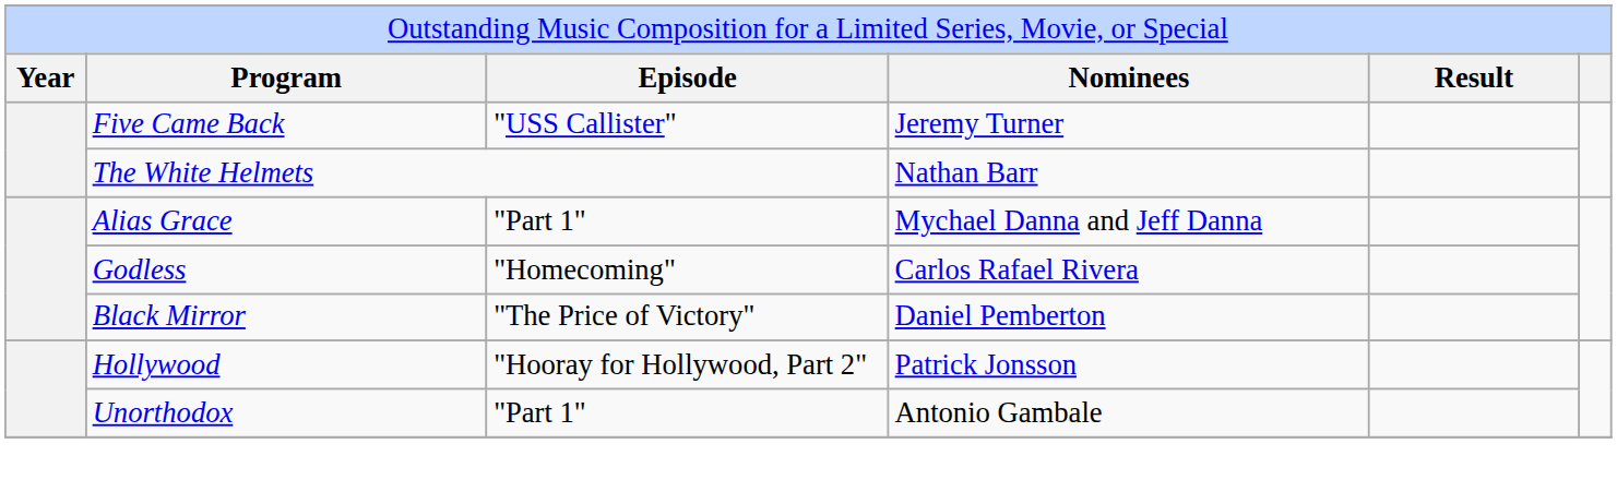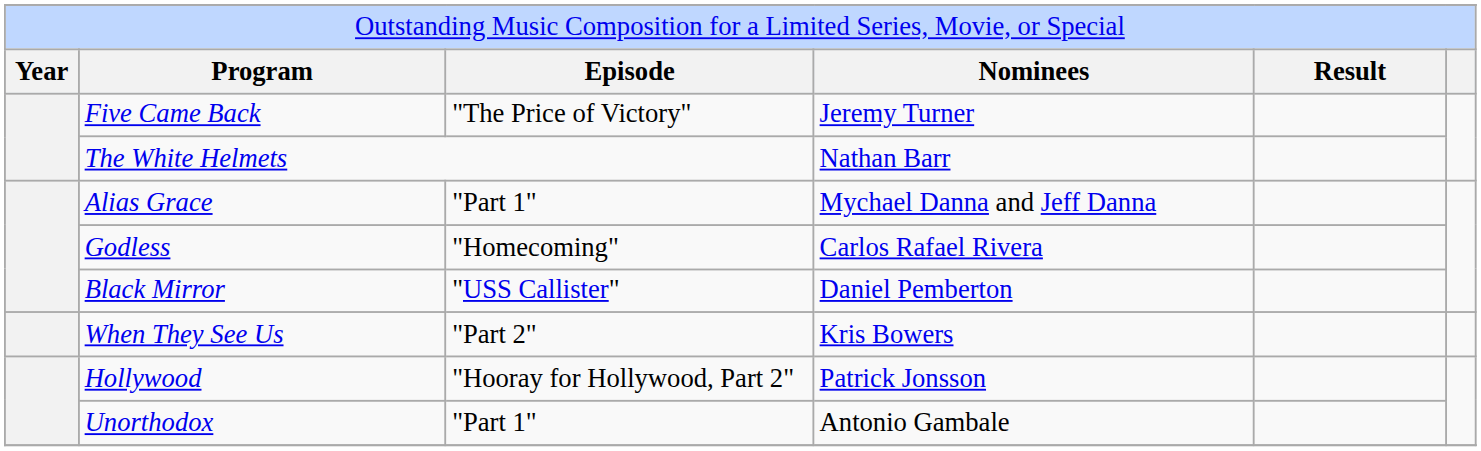Five Came Back | column 3: "USS Callister" -> "The Price of Victory"
Black Mirror | column 3: "The Price of Victory" -> "USS Callister"
+ row: When They See Us | "Part 2" | Kris Bowers
